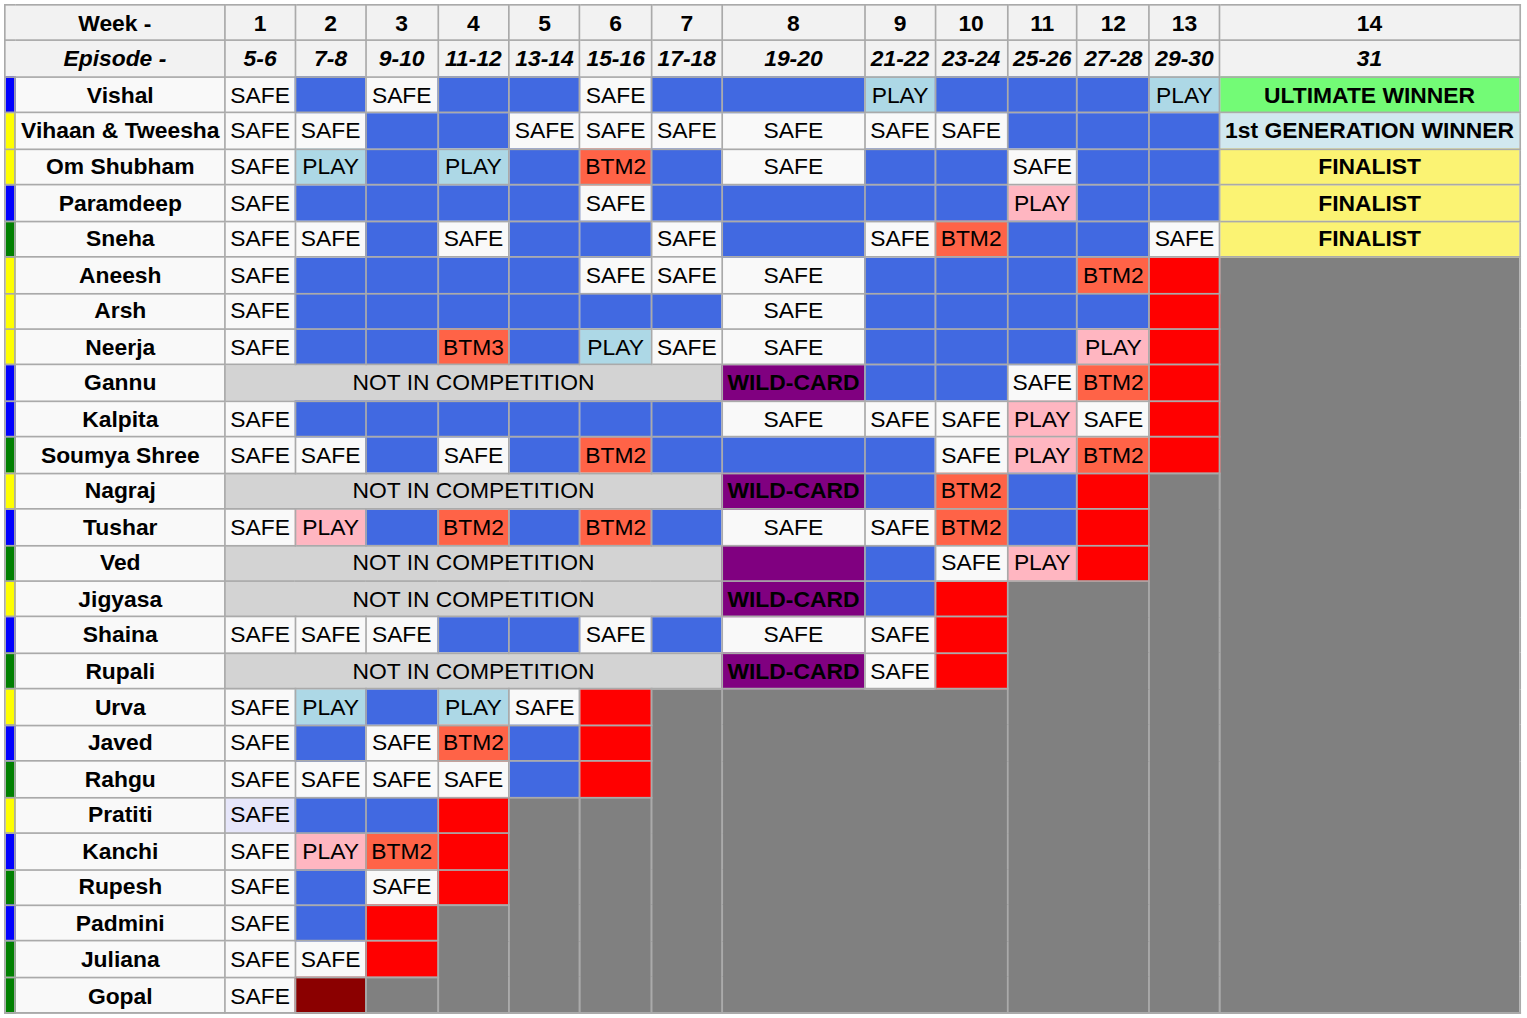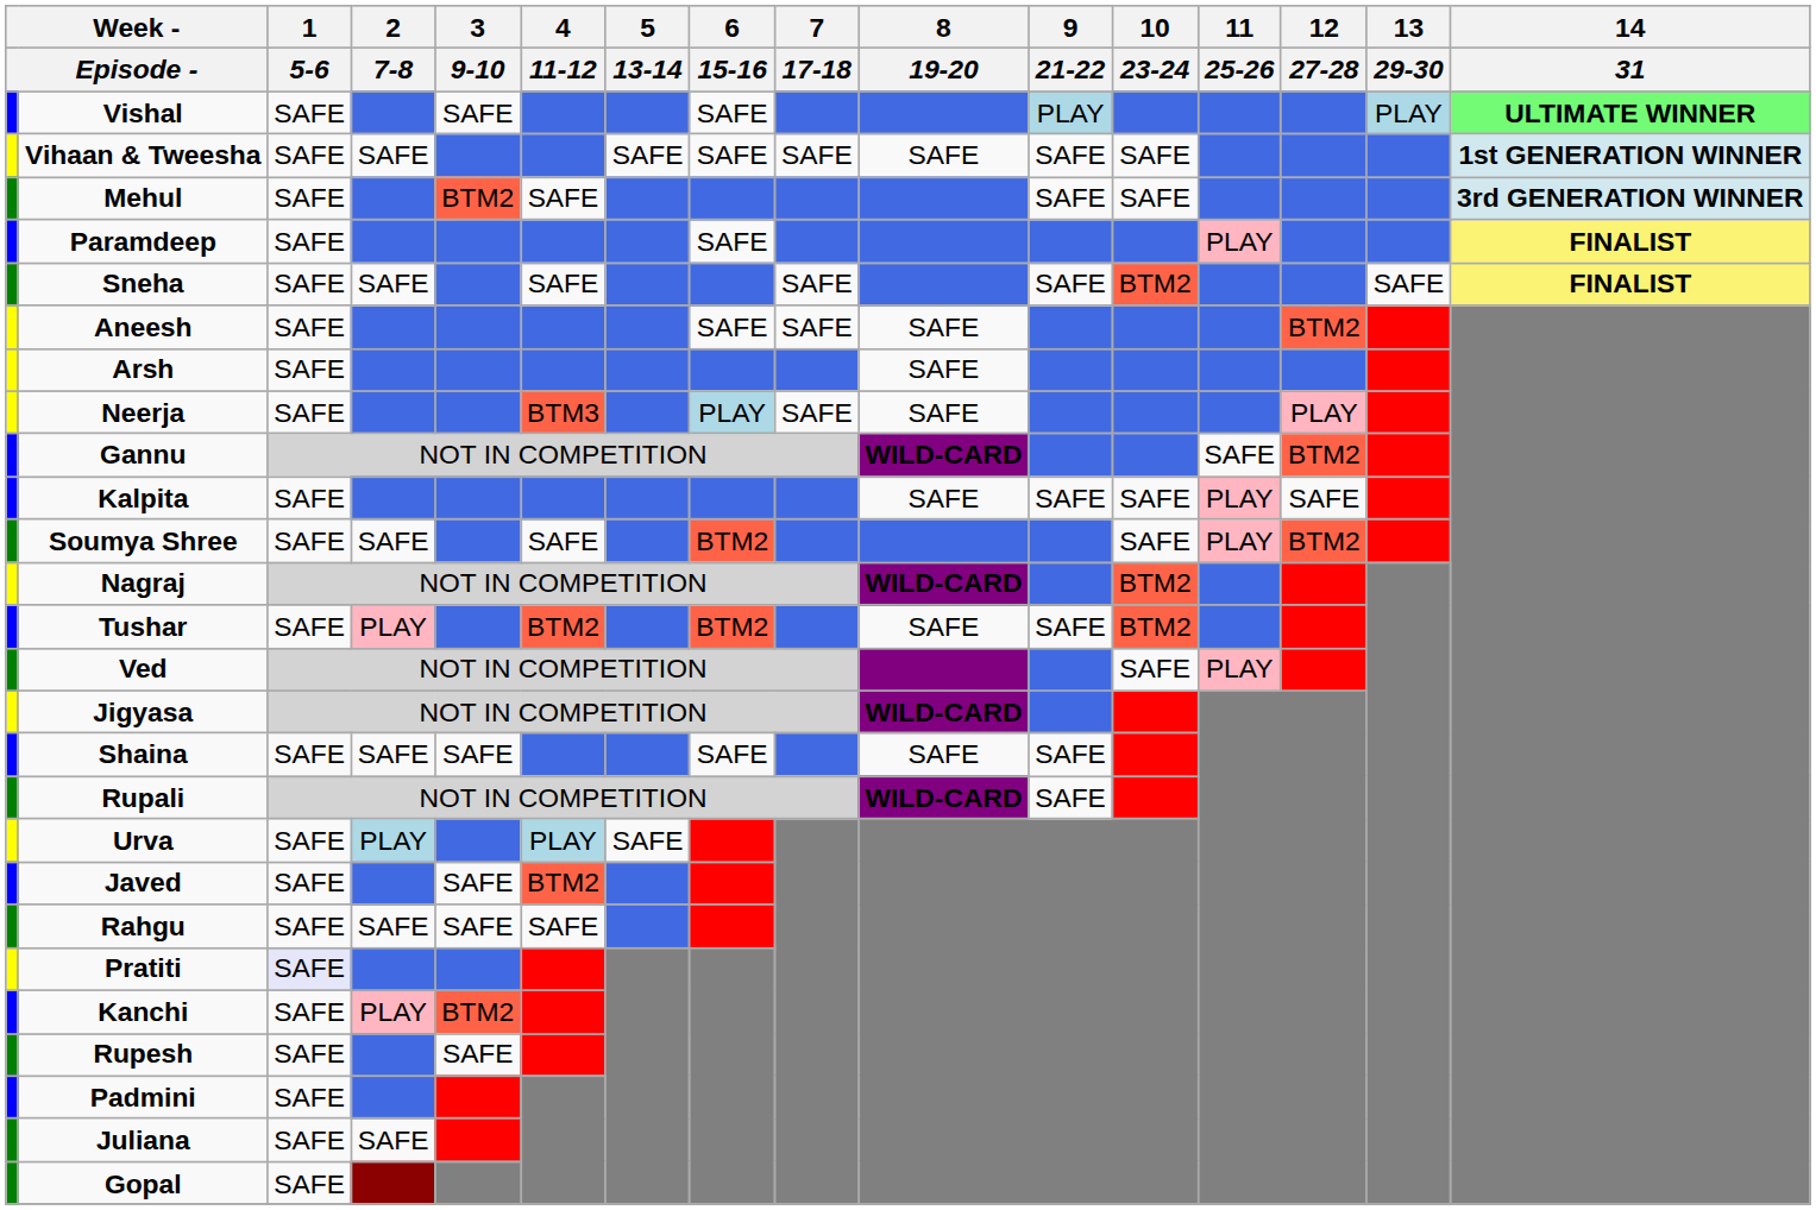+ row: Mehul | SAFE | BTM2 | SAFE | SAFE | SAFE | 3rd GENERATION WINNER
- row: Om Shubham | SAFE | PLAY | PLAY | BTM2 | SAFE | SAFE | FINALIST
